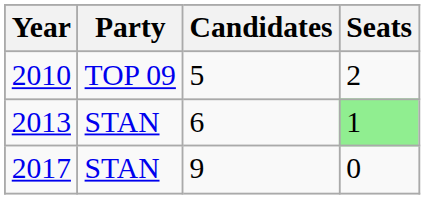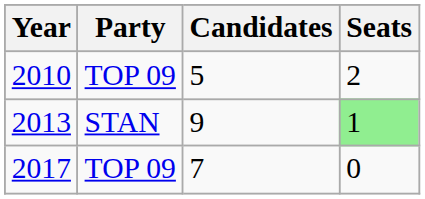2013 | Candidates: 6 -> 9
2017 | Party: STAN -> TOP 09
2017 | Candidates: 9 -> 7
